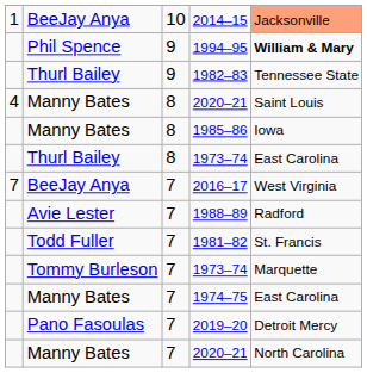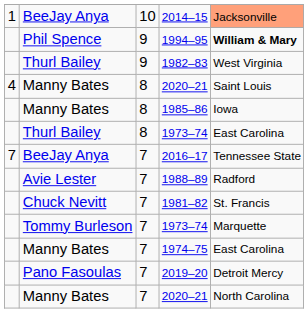1982–83 | column 5: Tennessee State -> West Virginia
2016–17 | column 5: West Virginia -> Tennessee State
1981–82 | column 2: Todd Fuller -> Chuck Nevitt
